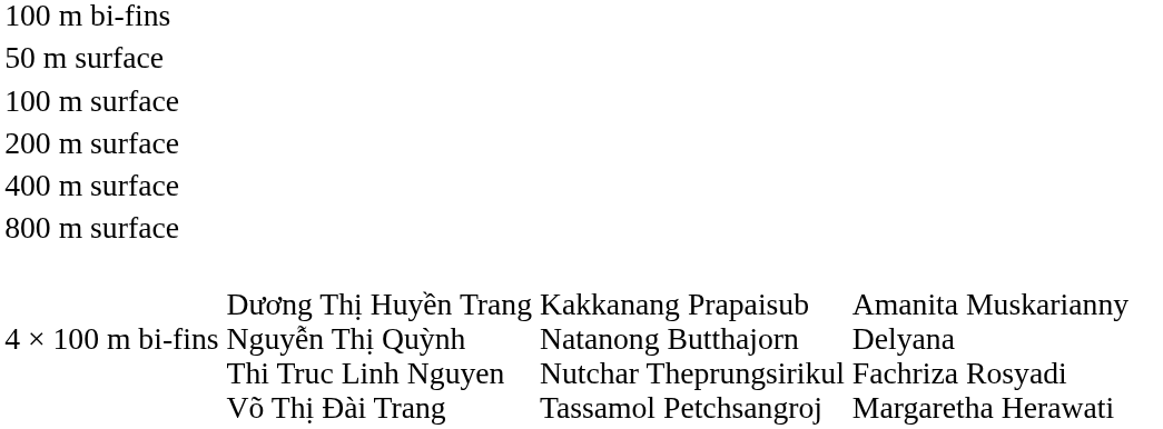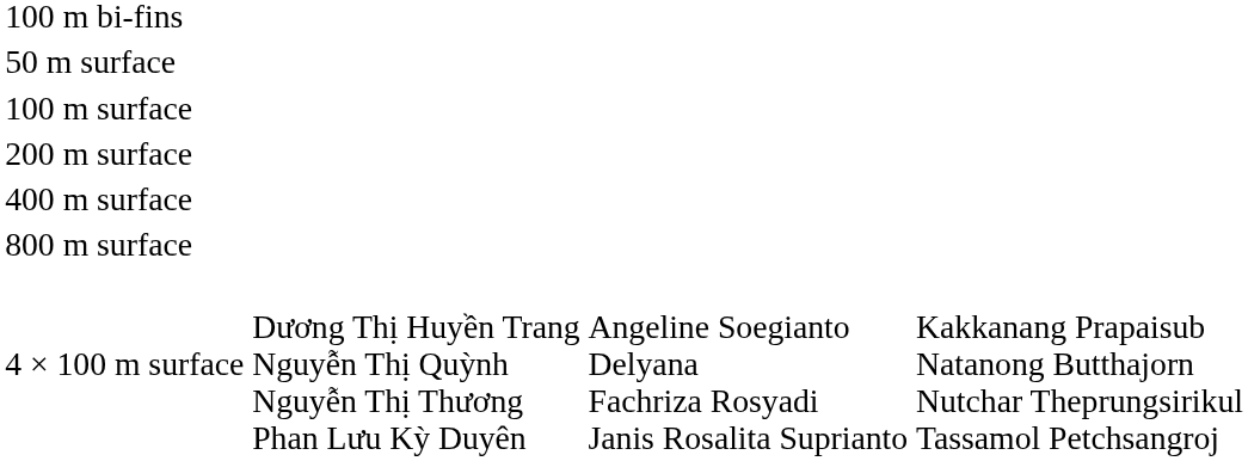- row: 4 × 100 m bi-fins | Dương Thị Huyền Trang Nguyễn Thị Quỳnh Thi Truc Linh Nguyen Võ Thị Đài Trang | Kakkanang Prapaisub Natanong Butthajorn Nutchar Theprungsirikul Tassamol Petchsangroj | Amanita Muskarianny Delyana Fachriza Rosyadi Margaretha Herawati
+ row: 4 × 100 m surface | Dương Thị Huyền Trang Nguyễn Thị Quỳnh Nguyễn Thị Thương Phan Lưu Kỳ Duyên | Angeline Soegianto Delyana Fachriza Rosyadi Janis Rosalita Suprianto | Kakkanang Prapaisub Natanong Butthajorn Nutchar Theprungsirikul Tassamol Petchsangroj
